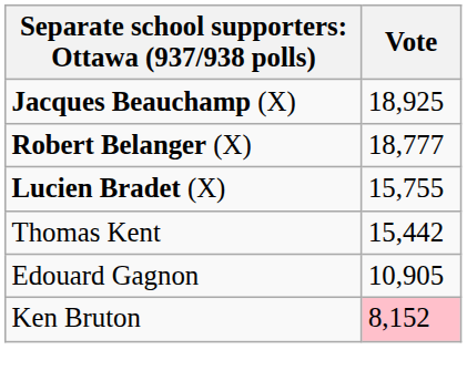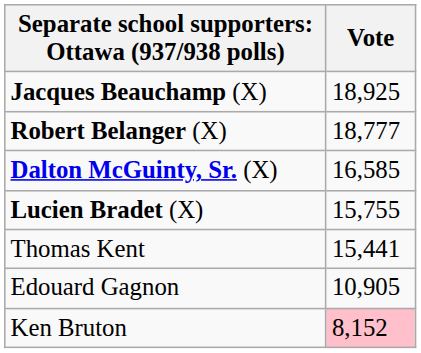+ row: Dalton McGuinty, Sr. (X) | 16,585
Thomas Kent | Vote: 15,442 -> 15,441
